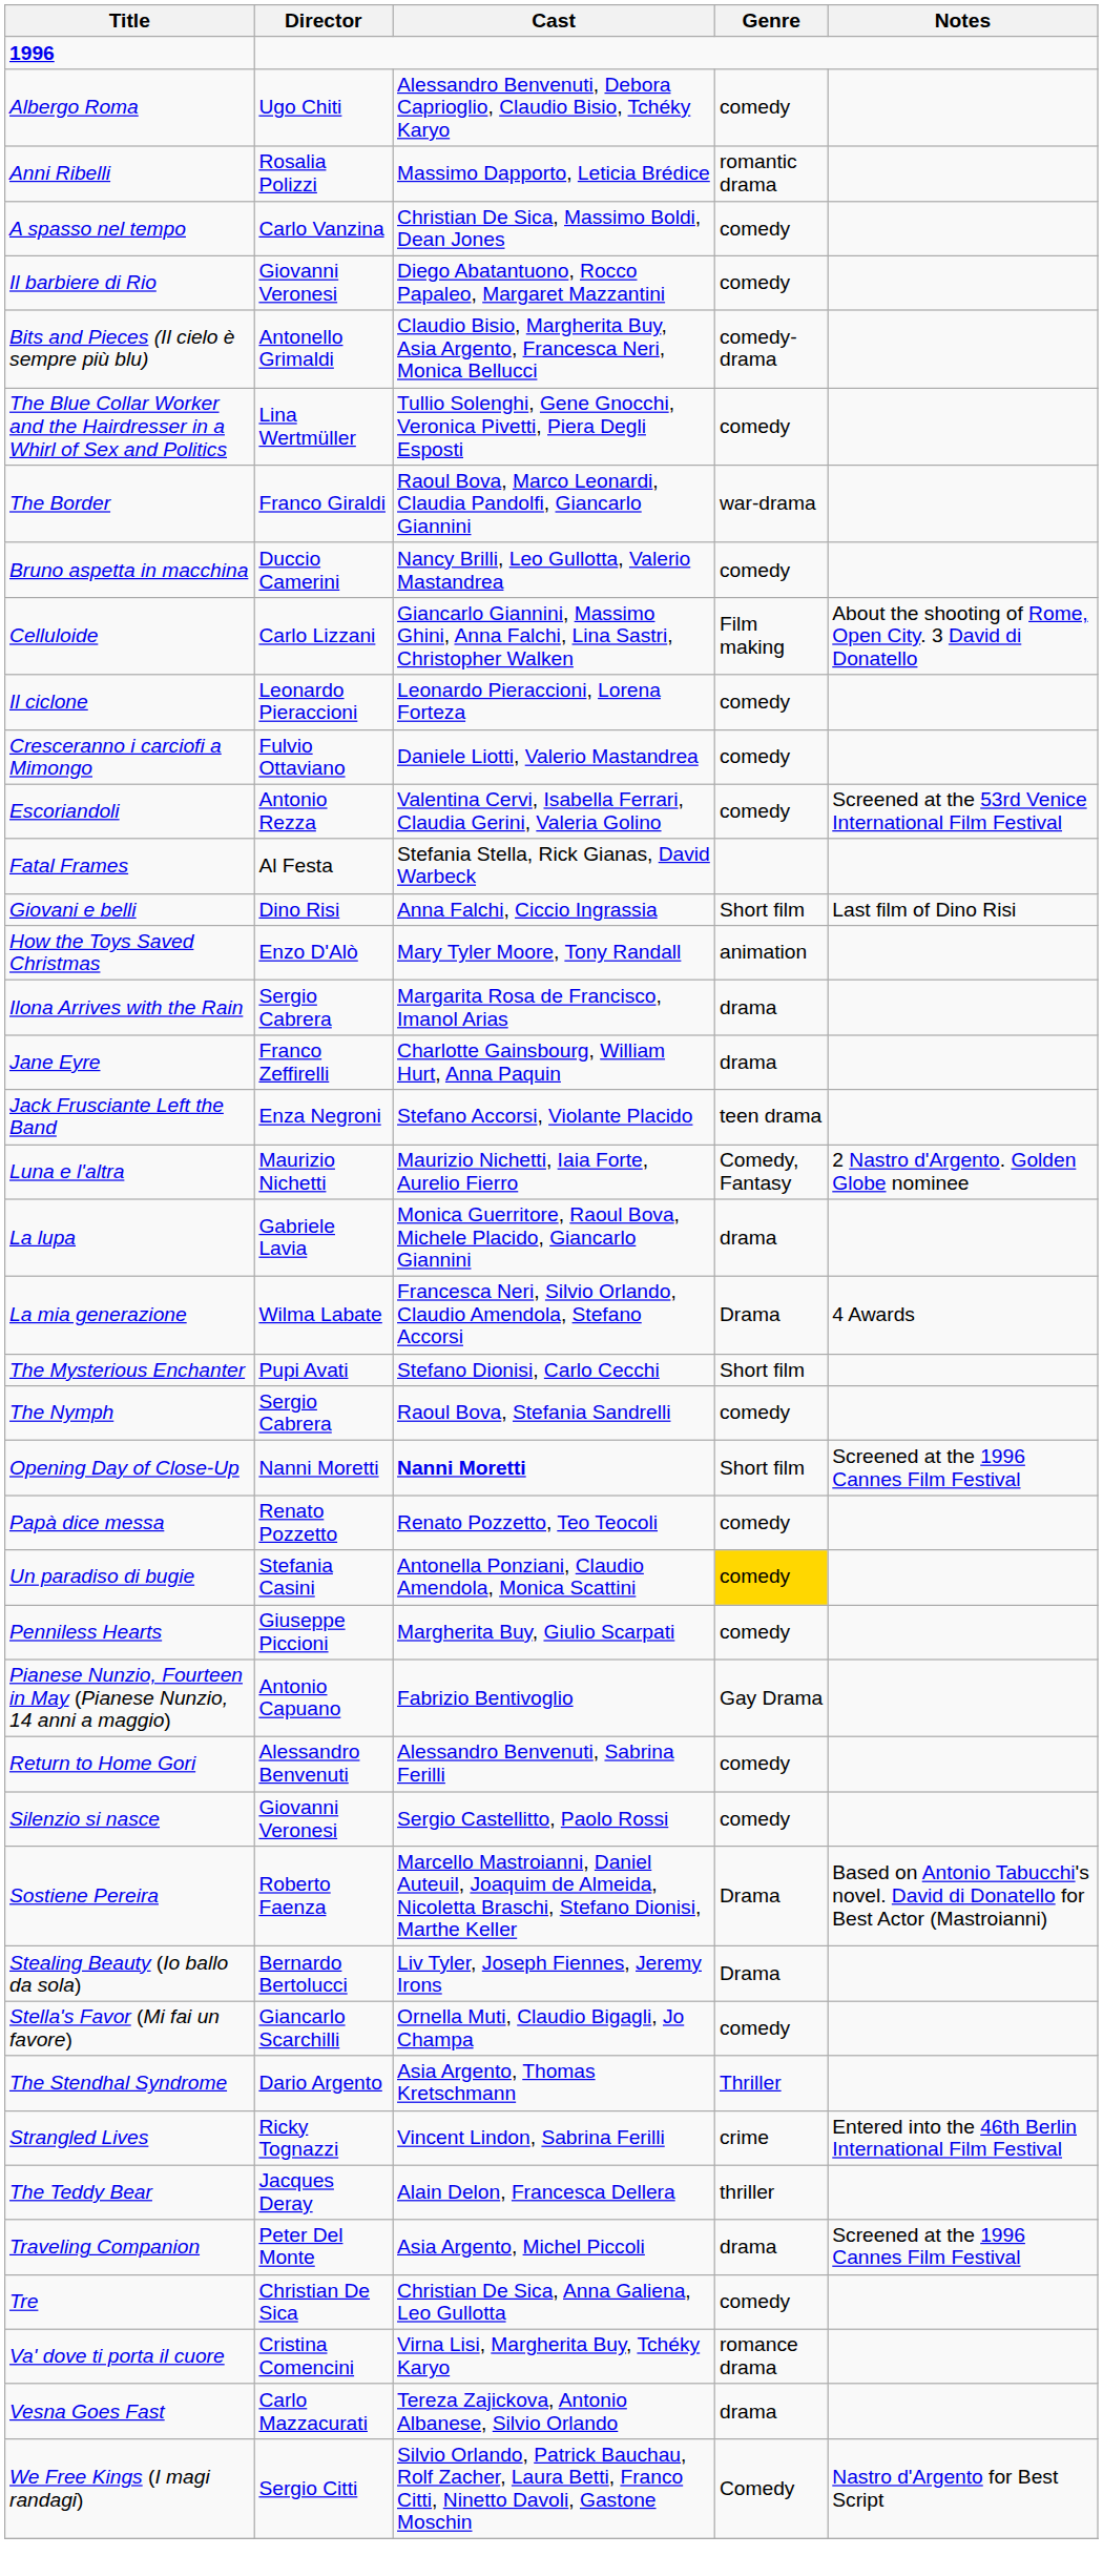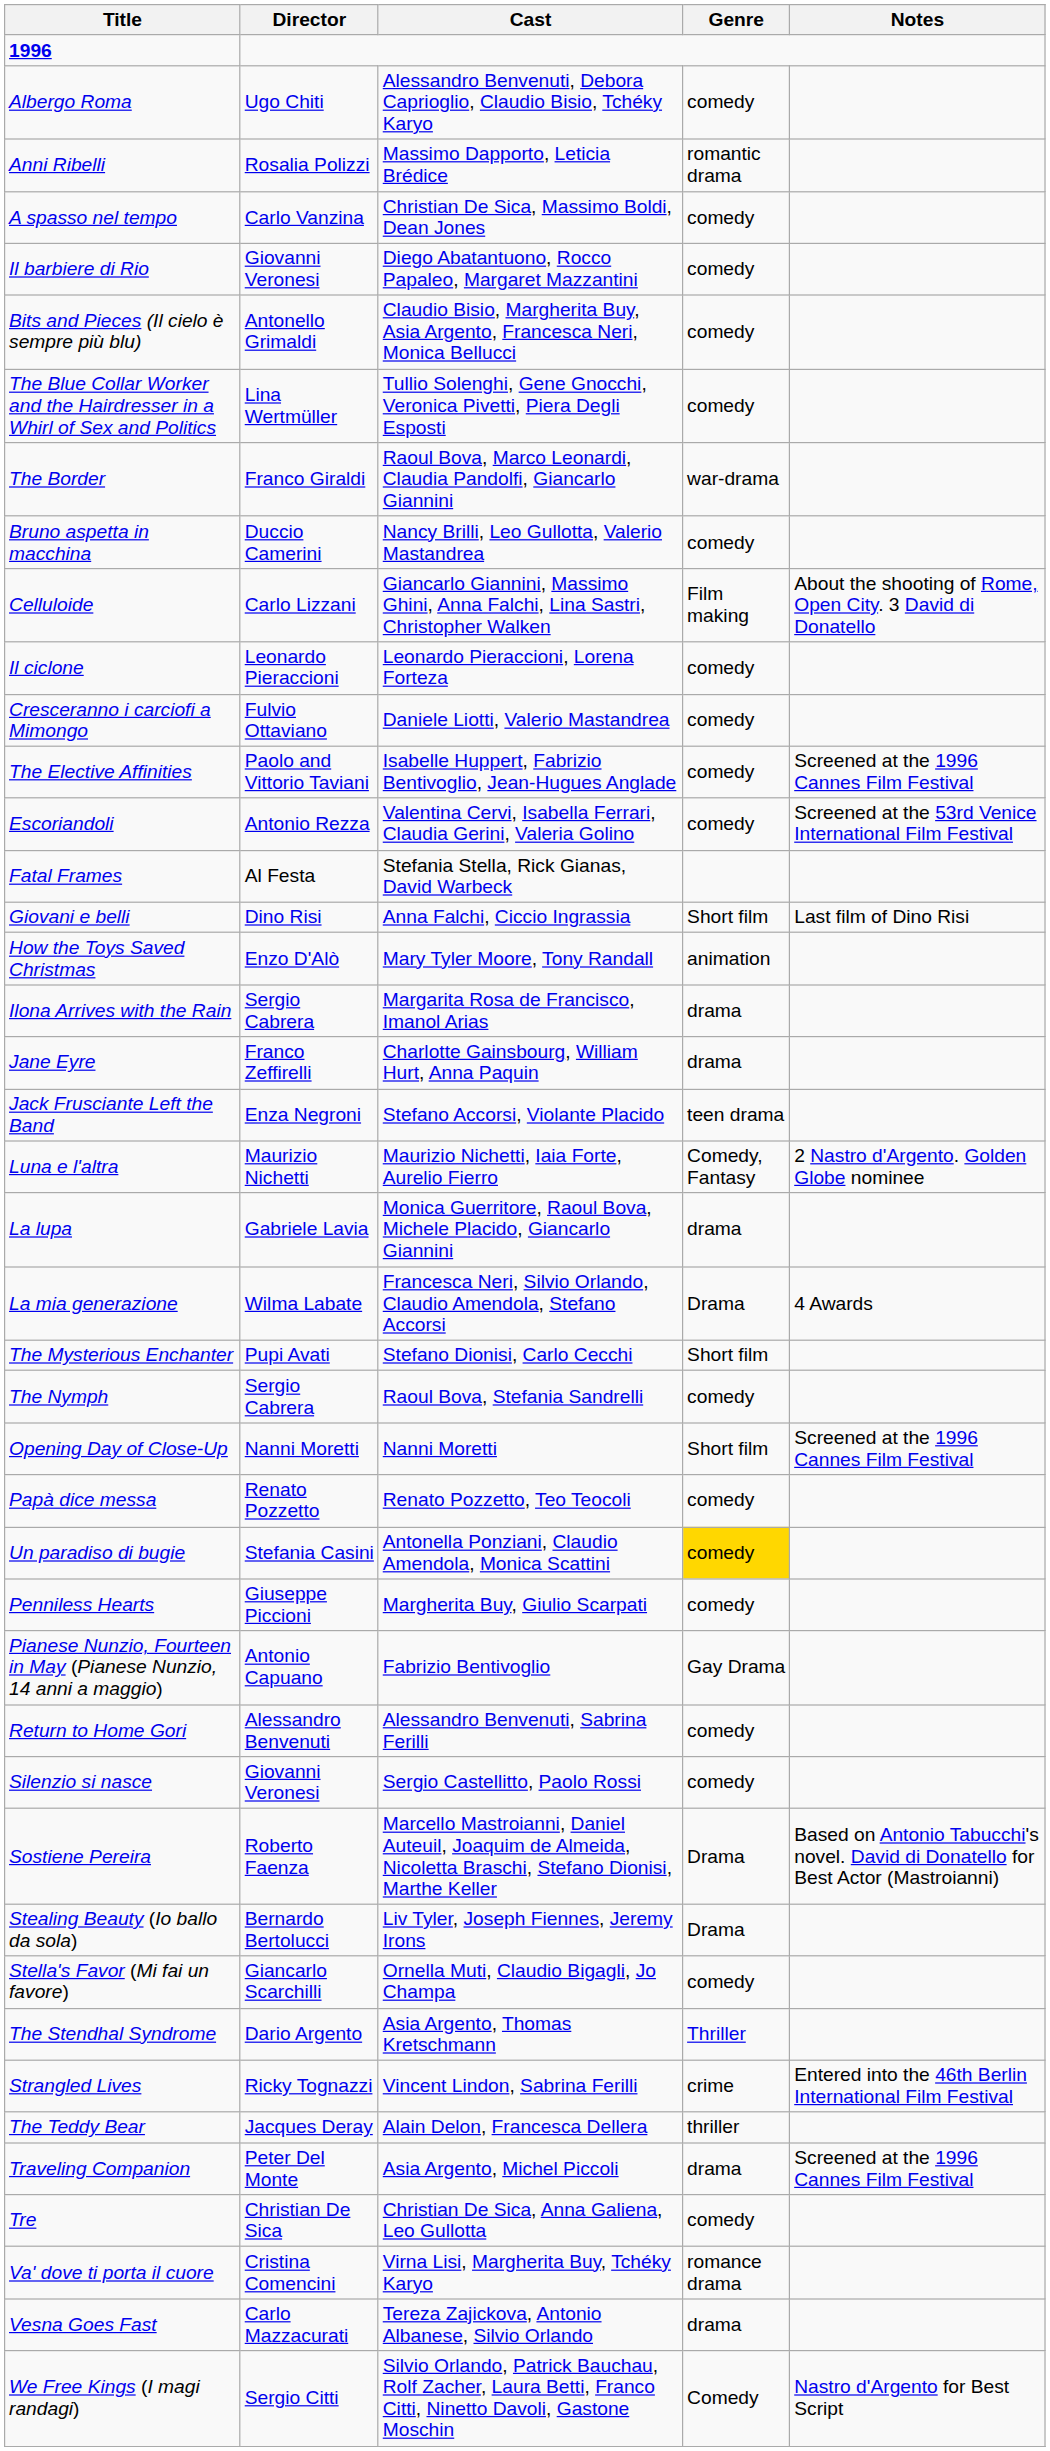Bits and Pieces (Il cielo è sempre più blu) | Genre: comedy-drama -> comedy
+ row: The Elective Affinities | Paolo and Vittorio Taviani | Isabelle Huppert, Fabrizio Bentivoglio, Jean-Hugues Anglade | comedy | Screened at the 1996 Cannes Film Festival
Opening Day of Close-Up | Cast: bold -> normal
